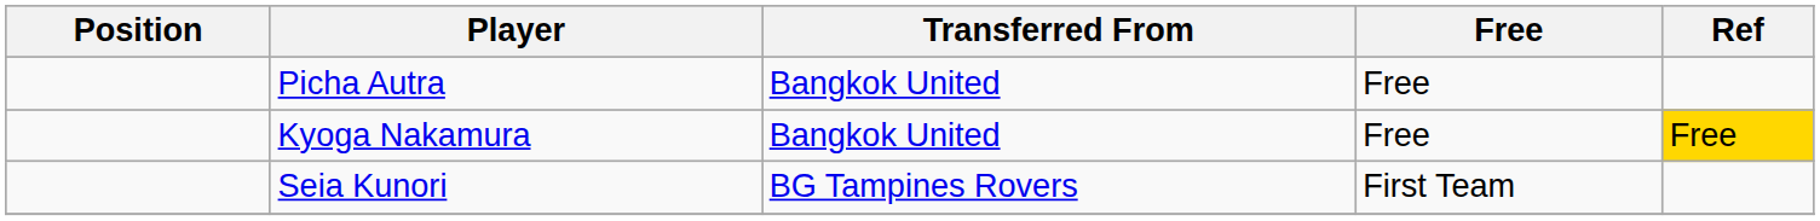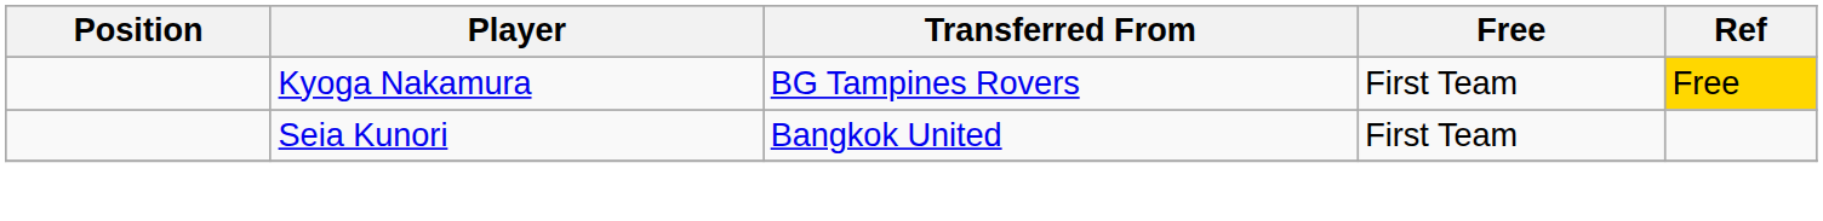- row: Picha Autra | Bangkok United | Free
Kyoga Nakamura | Transferred From: Bangkok United -> BG Tampines Rovers
Kyoga Nakamura | Free: Free -> First Team
Seia Kunori | Transferred From: BG Tampines Rovers -> Bangkok United
